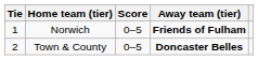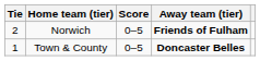Norwich | Tie: 1 -> 2
Town & County | Tie: 2 -> 1
